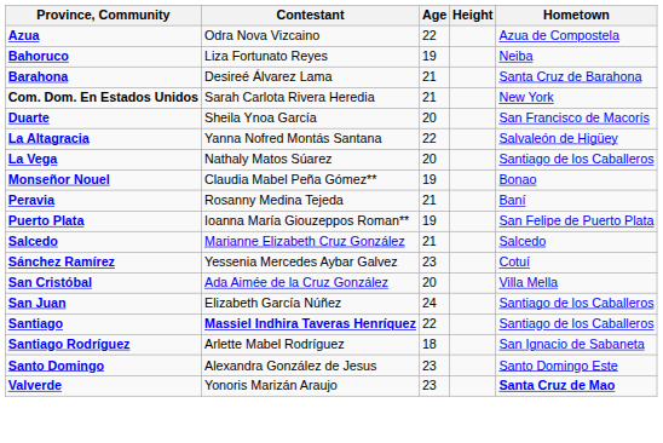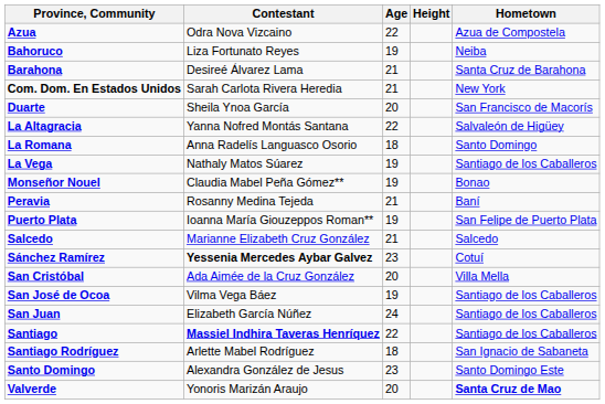+ row: La Romana | Anna Radelís Languasco Osorio | 18 | Santo Domingo
La Vega | Age: 20 -> 19
Sánchez Ramírez | Contestant: normal -> bold
+ row: San José de Ocoa | Vilma Vega Báez | 19 | Santiago de los Caballeros
Valverde | Age: 23 -> 20
